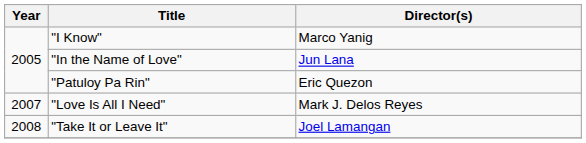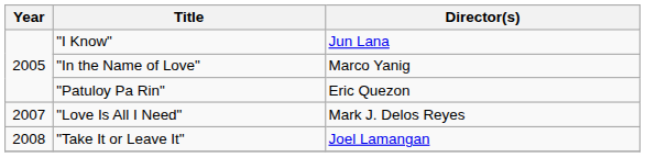"I Know" | Director(s): Marco Yanig -> Jun Lana
"In the Name of Love" | Director(s): Jun Lana -> Marco Yanig
